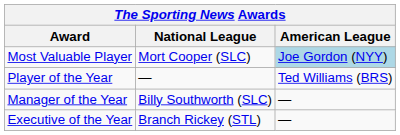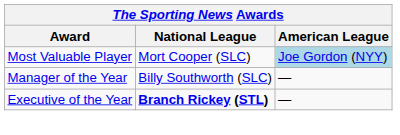- row: Player of the Year | — | Ted Williams (BRS)
Executive of the Year | National League: normal -> bold
